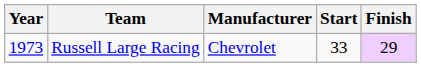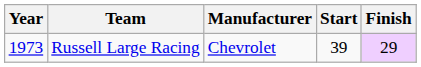Russell Large Racing | Start: 33 -> 39
